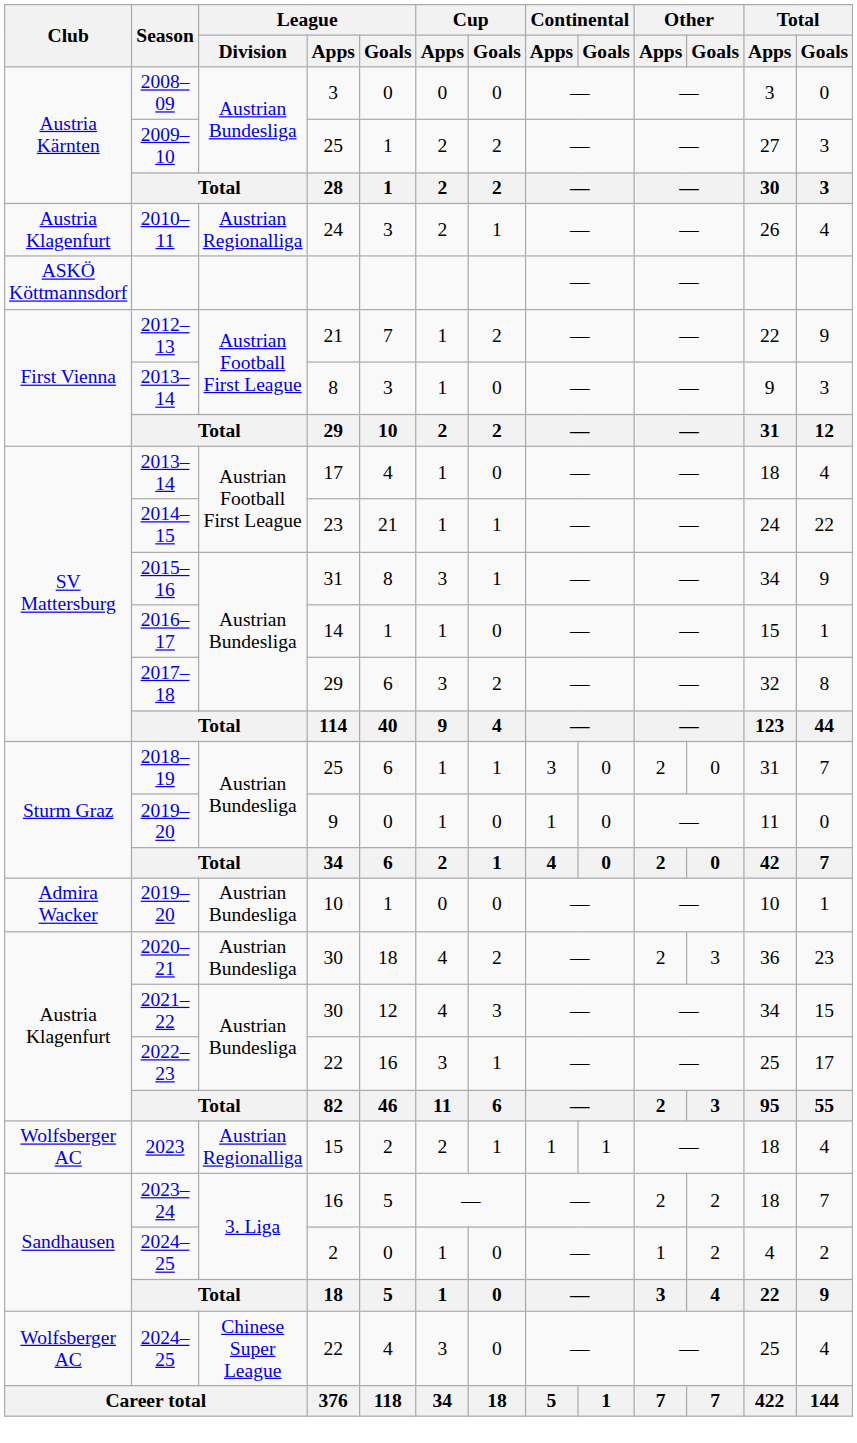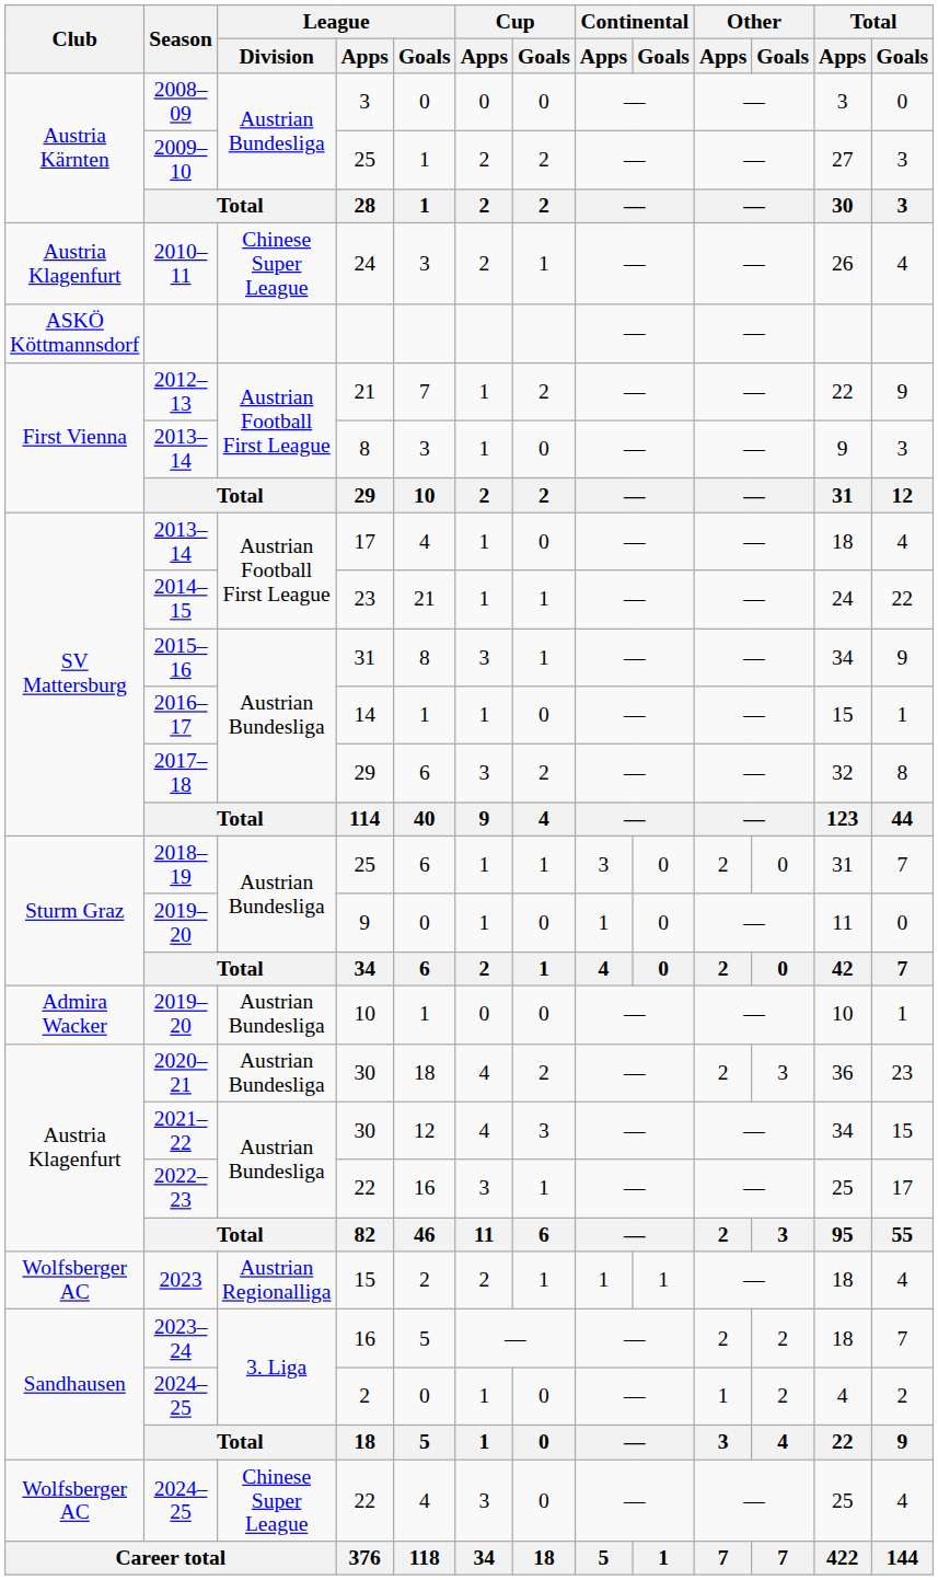2010–11 | League / Division: Austrian Regionalliga -> Chinese Super League
